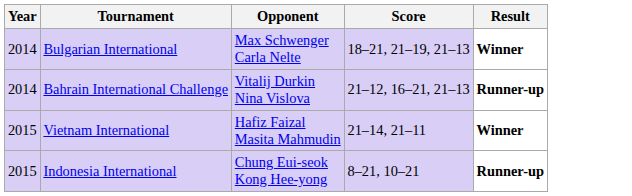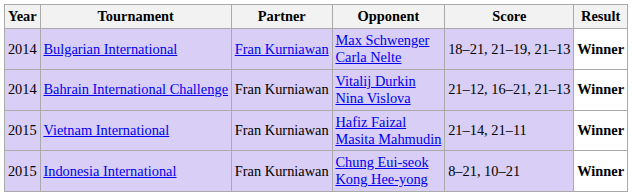+ column: Partner | Fran Kurniawan | Fran Kurniawan | Fran Kurniawan | Fran Kurniawan
Bahrain International Challenge | Result: Runner-up -> Winner
Indonesia International | Result: Runner-up -> Winner
